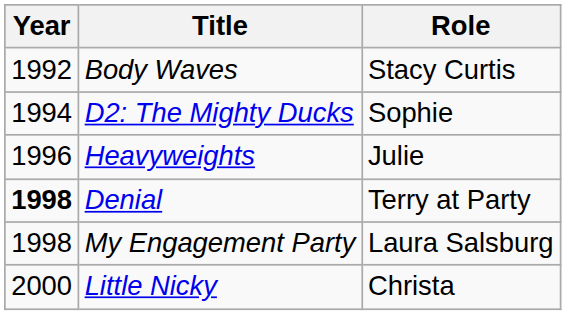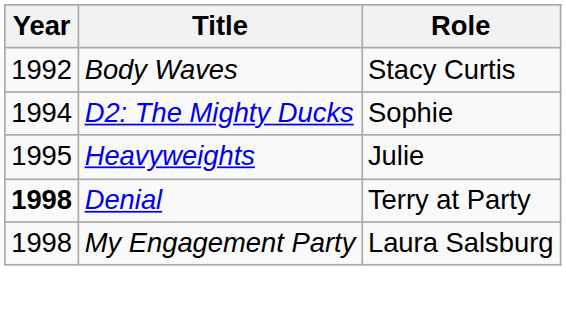Heavyweights | Year: 1996 -> 1995
- row: 2000 | Little Nicky | Christa
